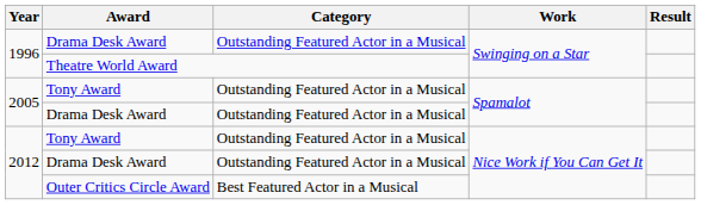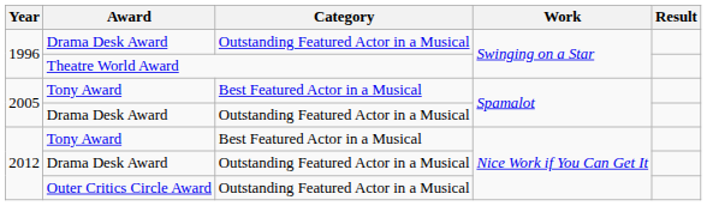2005 / Tony Award | Category: Outstanding Featured Actor in a Musical -> Best Featured Actor in a Musical
2012 / Tony Award | Category: Outstanding Featured Actor in a Musical -> Best Featured Actor in a Musical
Outer Critics Circle Award | Category: Best Featured Actor in a Musical -> Outstanding Featured Actor in a Musical
